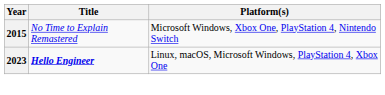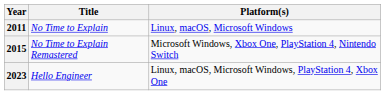+ row: 2011 | No Time to Explain | Linux, macOS, Microsoft Windows
2023 | Title: bold -> normal
